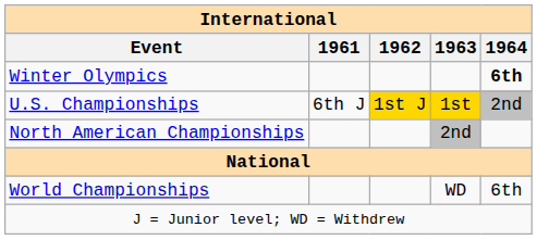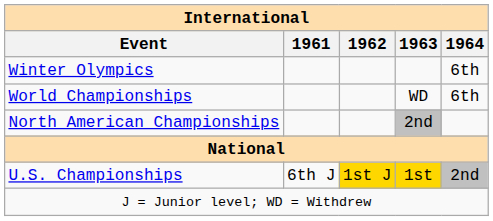Winter Olympics | 1964: bold -> normal
rows swapped: World Championships <-> U.S. Championships
